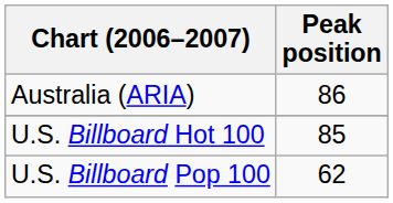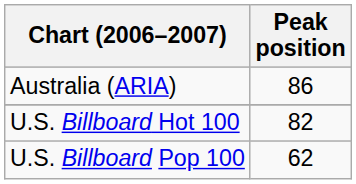U.S. Billboard Hot 100 | Peak position: 85 -> 82
